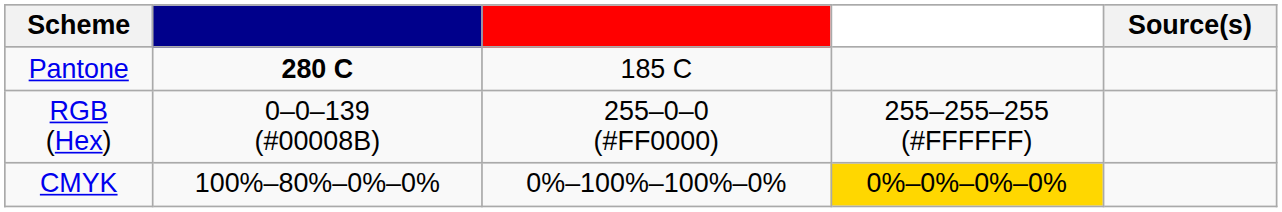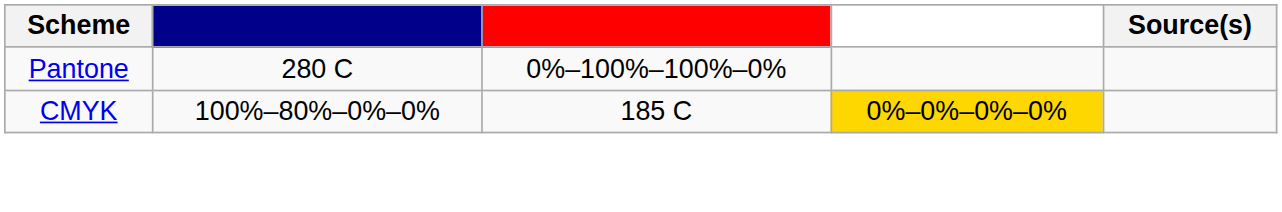Pantone | column 2: bold -> normal
Pantone | column 3: 185 C -> 0%–100%–100%–0%
- row: RGB (Hex) | 0–0–139 (#00008B) | 255–0–0 (#FF0000) | 255–255–255 (#FFFFFF)
CMYK | column 3: 0%–100%–100%–0% -> 185 C
